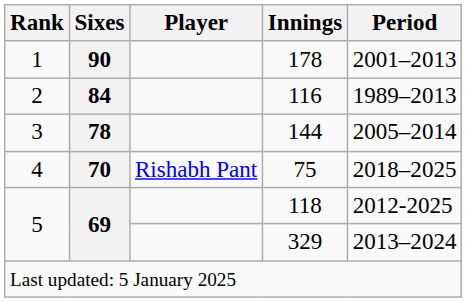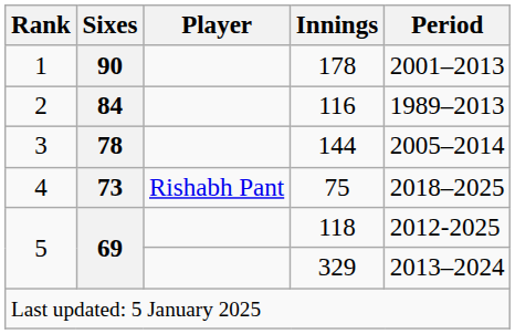75 | Sixes: 70 -> 73
